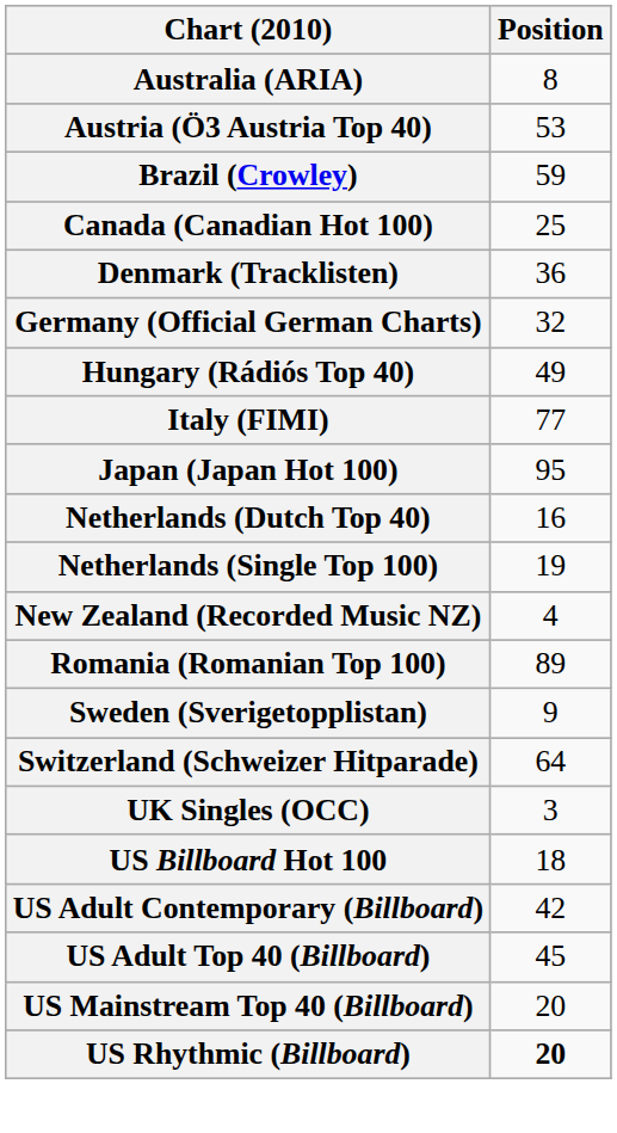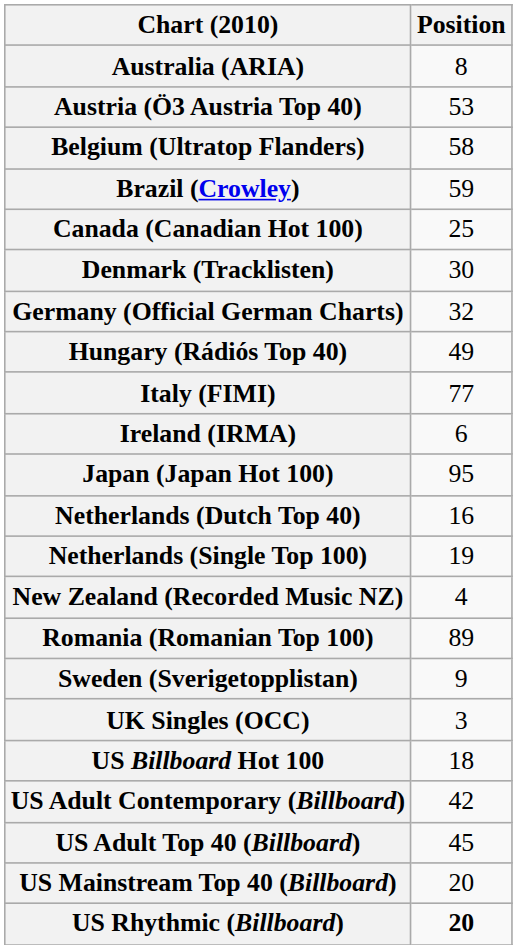+ row: Belgium (Ultratop Flanders) | 58
Denmark (Tracklisten) | Position: 36 -> 30
+ row: Ireland (IRMA) | 6
- row: Switzerland (Schweizer Hitparade) | 64
